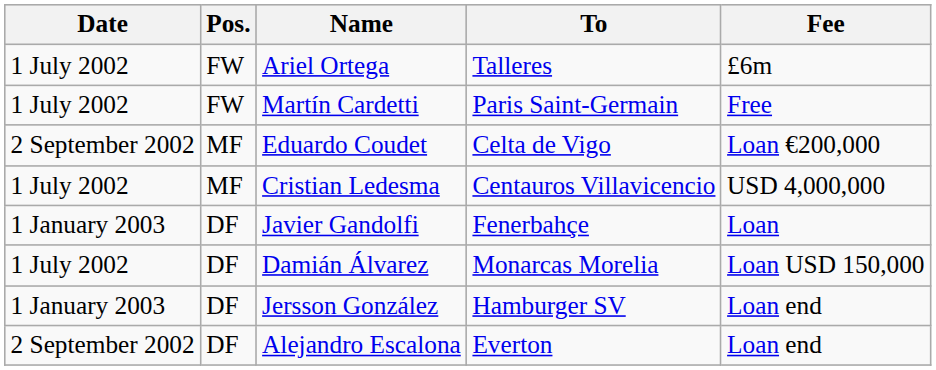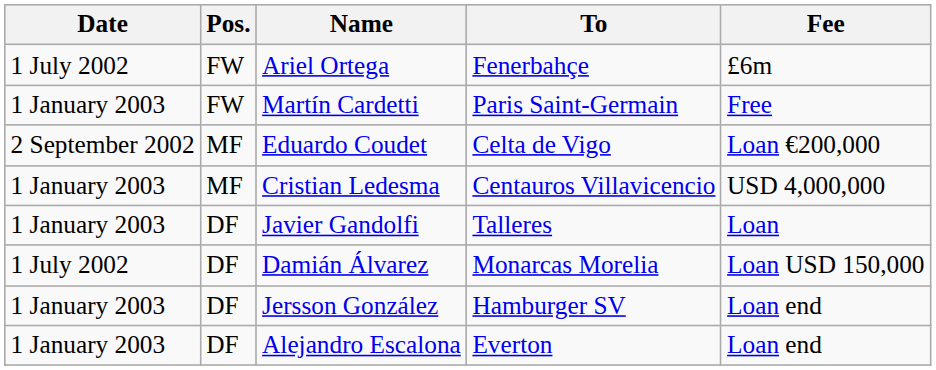Ariel Ortega | To: Talleres -> Fenerbahçe
Martín Cardetti | Date: 1 July 2002 -> 1 January 2003
Cristian Ledesma | Date: 1 July 2002 -> 1 January 2003
Javier Gandolfi | To: Fenerbahçe -> Talleres
Alejandro Escalona | Date: 2 September 2002 -> 1 January 2003
